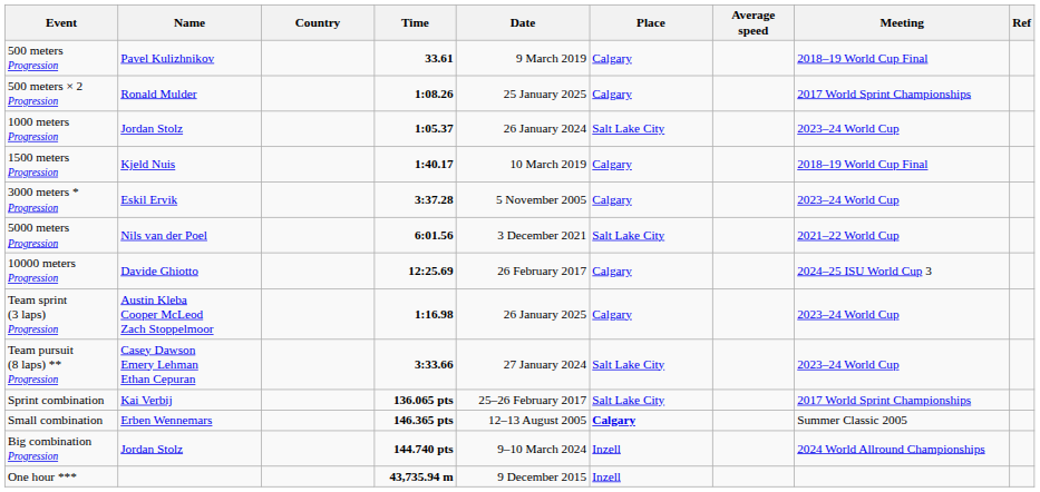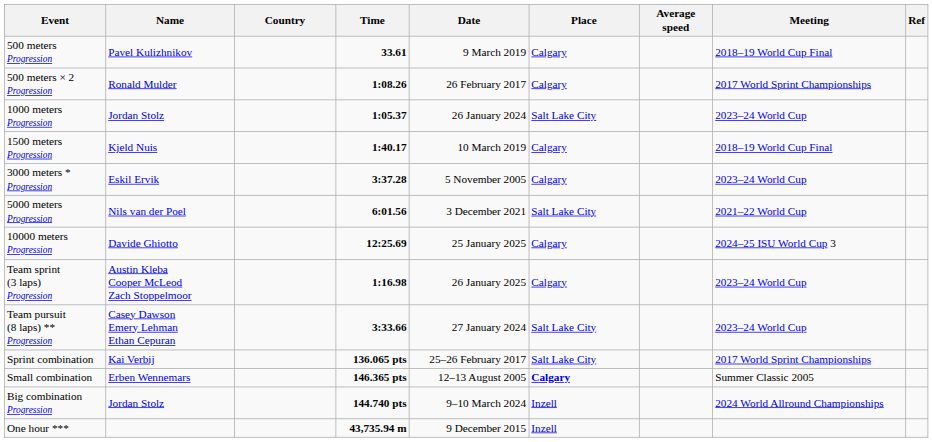500 meters × 2 Progression | Date: 25 January 2025 -> 26 February 2017
10000 meters Progression | Date: 26 February 2017 -> 25 January 2025
